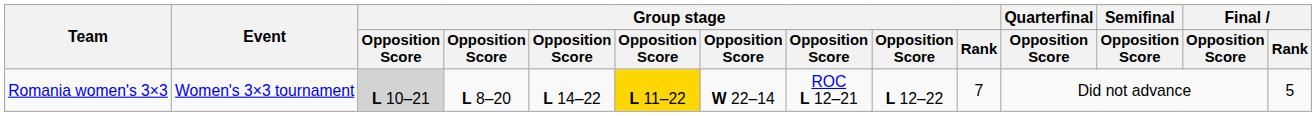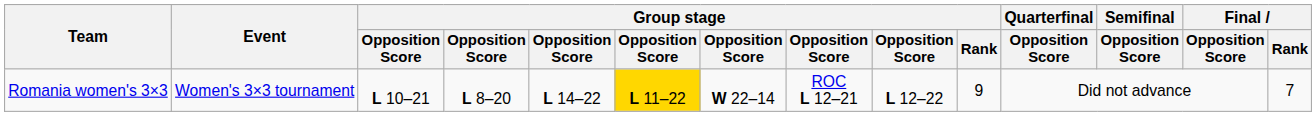Romania women's 3×3 | column 3: lightgrey background -> no background
Romania women's 3×3 | Group stage / Rank: 7 -> 9
Romania women's 3×3 | Final / Rank: 5 -> 7
